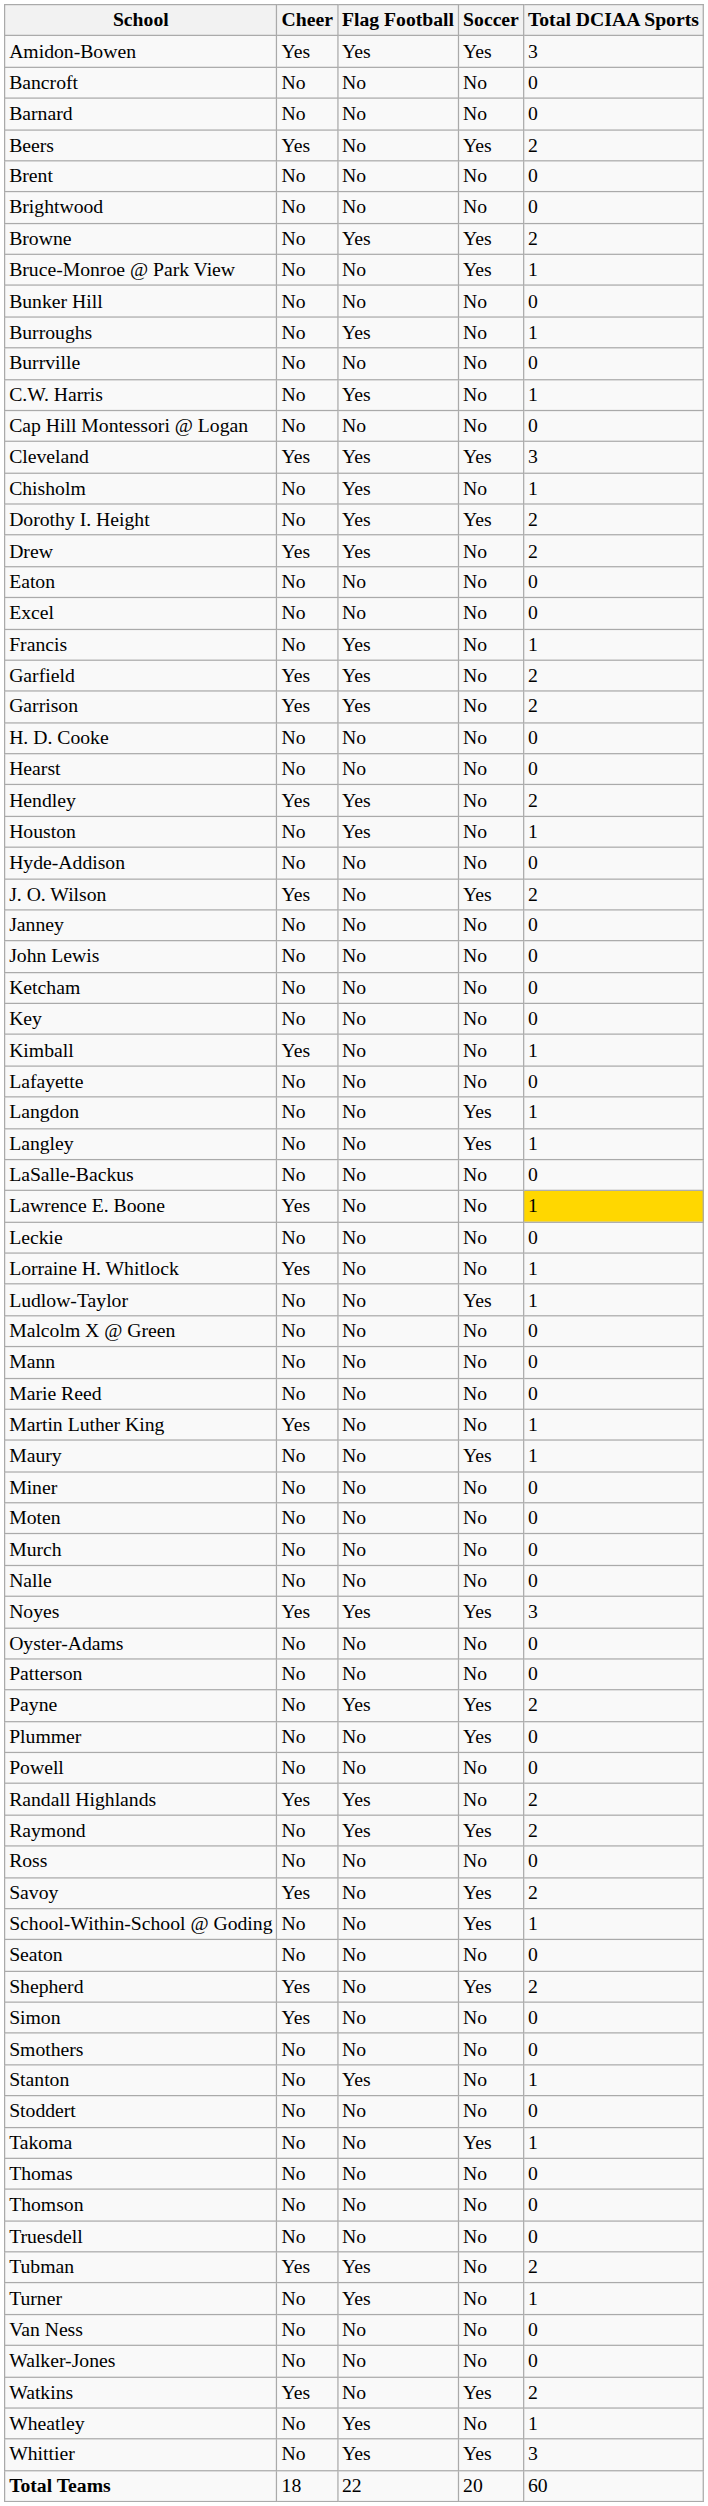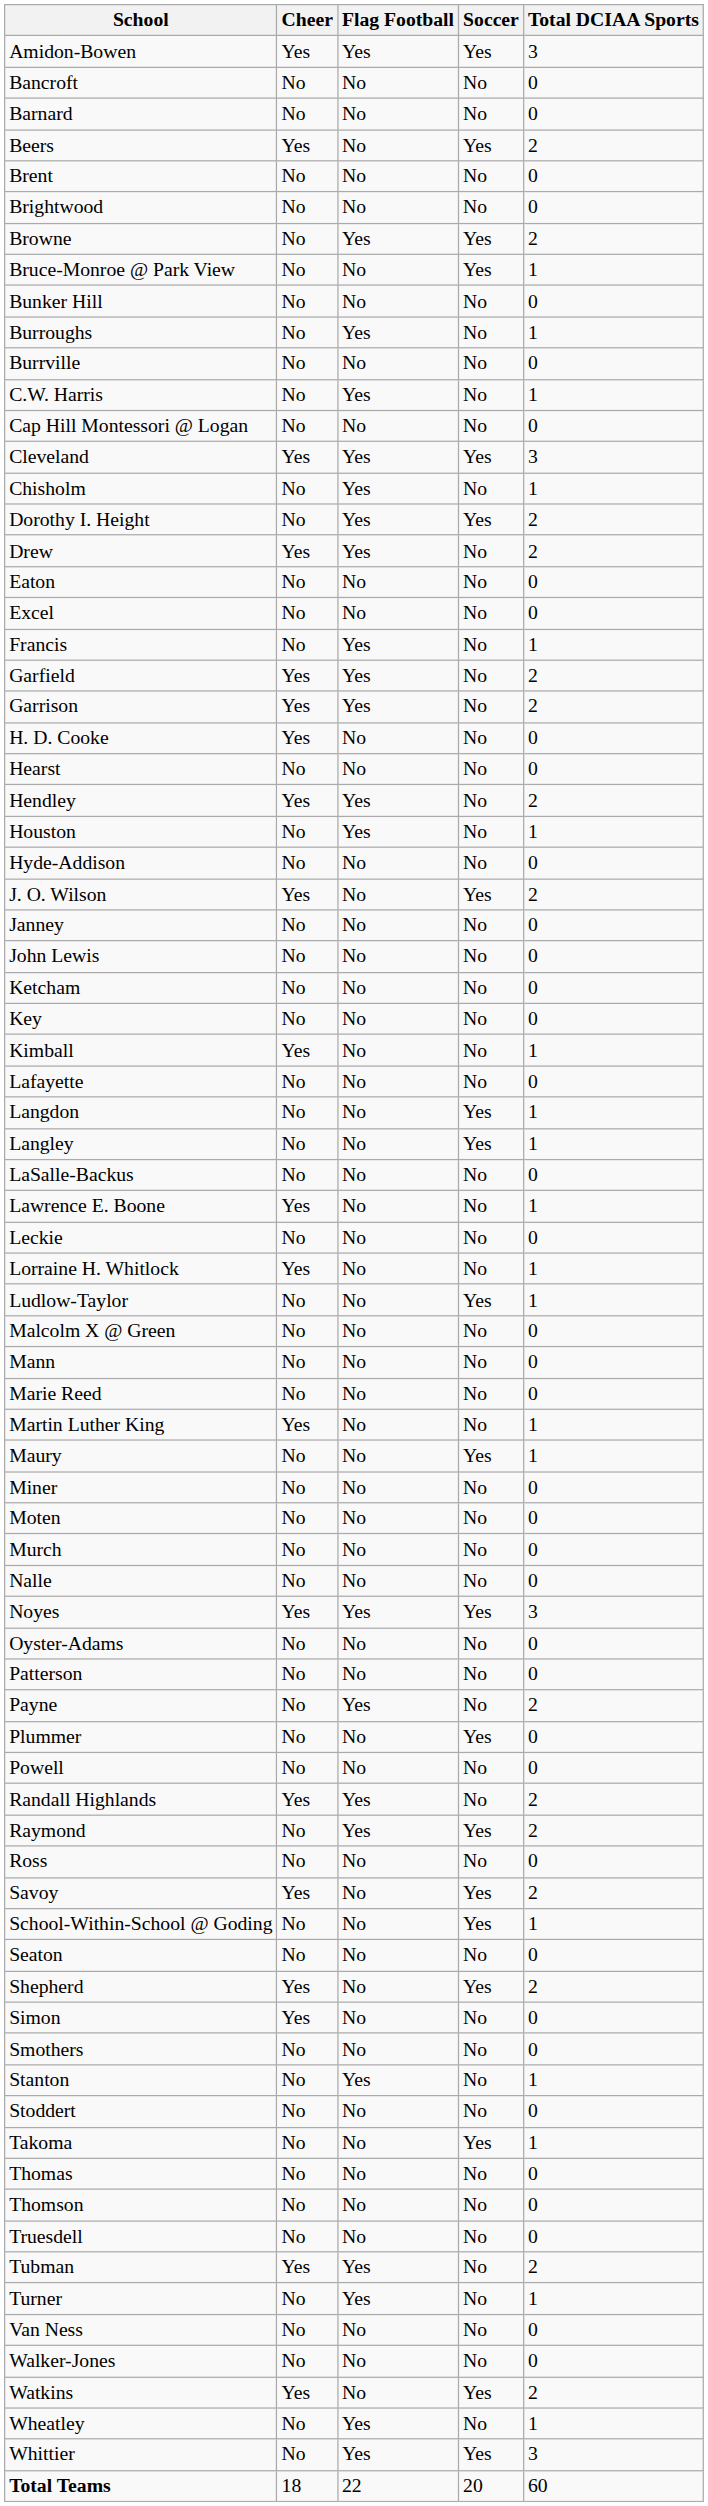H. D. Cooke | Cheer: No -> Yes
Lawrence E. Boone | Total DCIAA Sports: gold background -> no background
Payne | Soccer: Yes -> No
